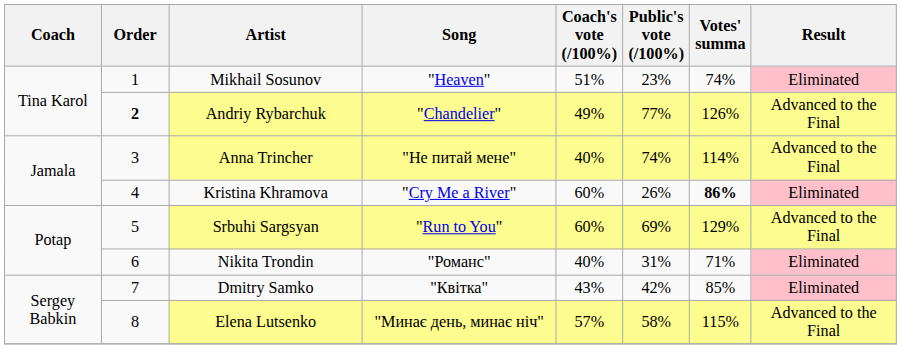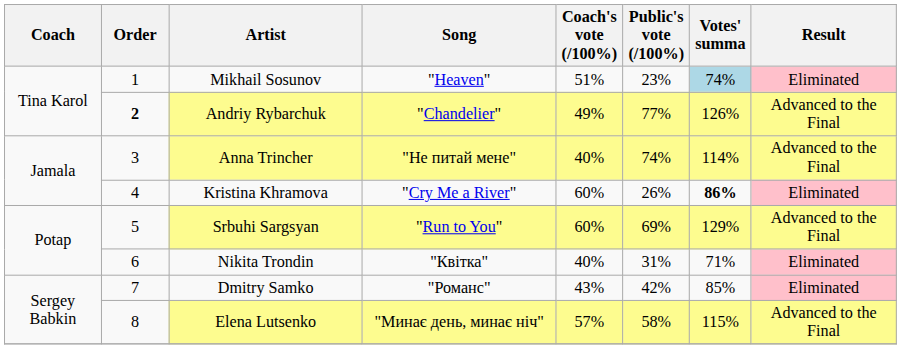Mikhail Sosunov | Votes' summa: no background -> lightblue background
Nikita Trondin | Song: "Романс" -> "Квiтка"
Dmitry Samko | Song: "Квiтка" -> "Романс"
